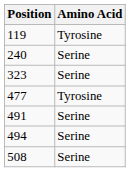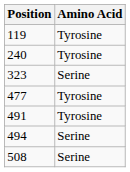240 | Amino Acid: Serine -> Tyrosine
491 | Amino Acid: Serine -> Tyrosine
